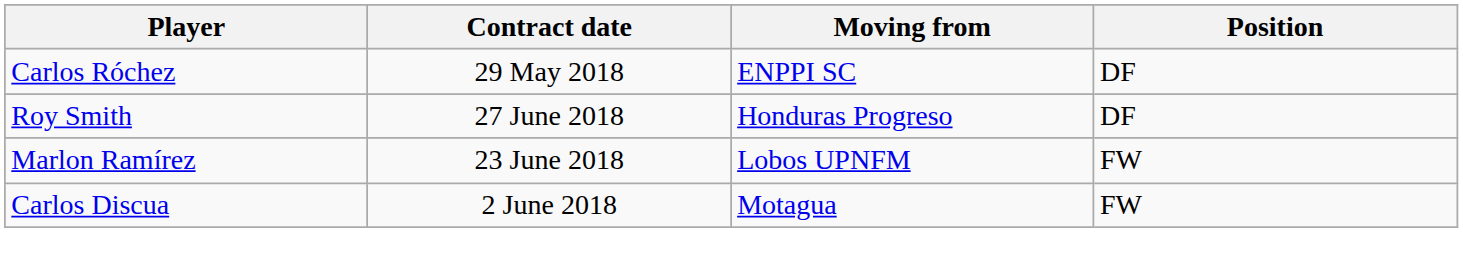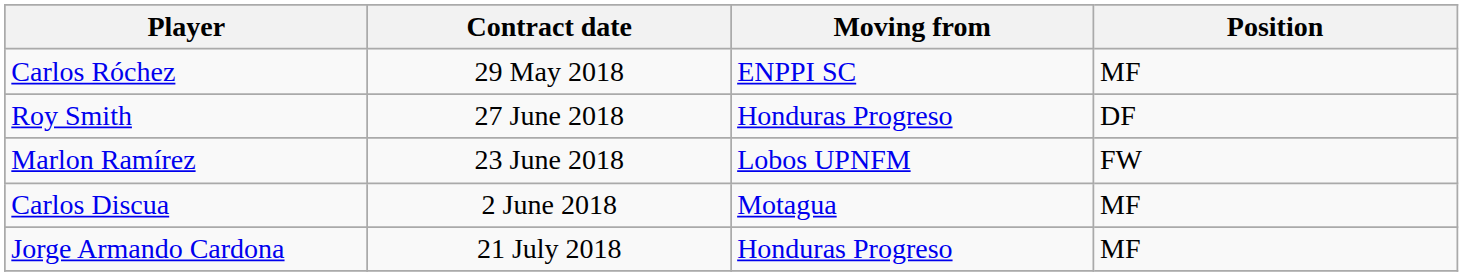Carlos Róchez | Position: DF -> MF
Carlos Discua | Position: FW -> MF
+ row: Jorge Armando Cardona | 21 July 2018 | Honduras Progreso | MF
